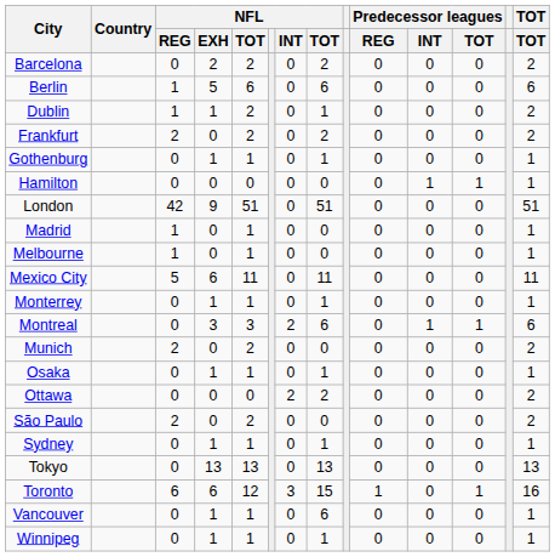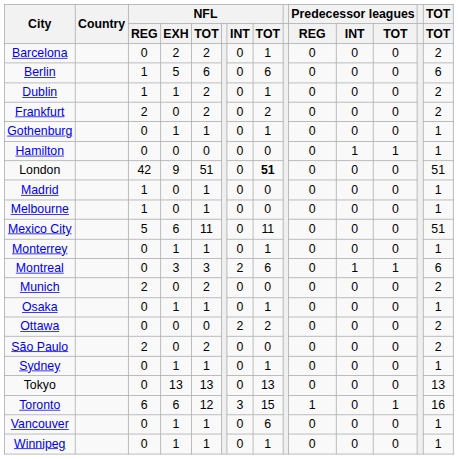Barcelona | column 8: 2 -> 1
London | column 8: normal -> bold
Mexico City | TOT: 11 -> 51
